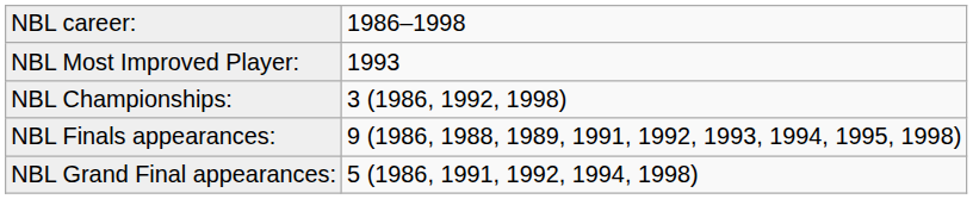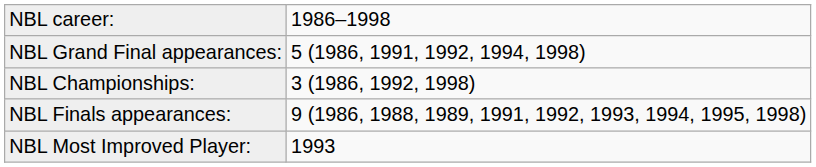rows swapped: NBL Grand Final appearances: <-> NBL Most Improved Player:
